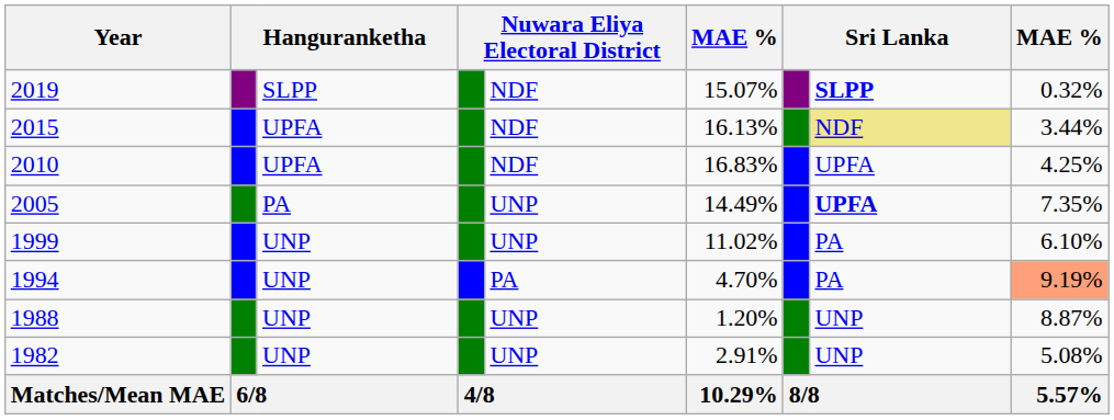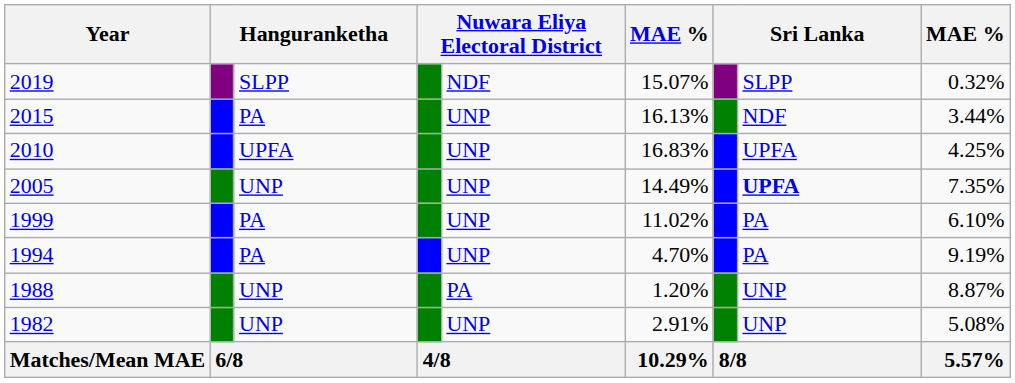2019 | column 8: bold -> normal
2015 | column 3: UPFA -> PA
2015 | column 5: NDF -> UNP
2015 | column 8: khaki background -> no background
2010 | column 5: NDF -> UNP
2005 | column 3: PA -> UNP
1999 | column 3: UNP -> PA
1994 | column 3: UNP -> PA
1994 | column 5: PA -> UNP
1994 | column 9: lightsalmon background -> no background
1988 | column 5: UNP -> PA
